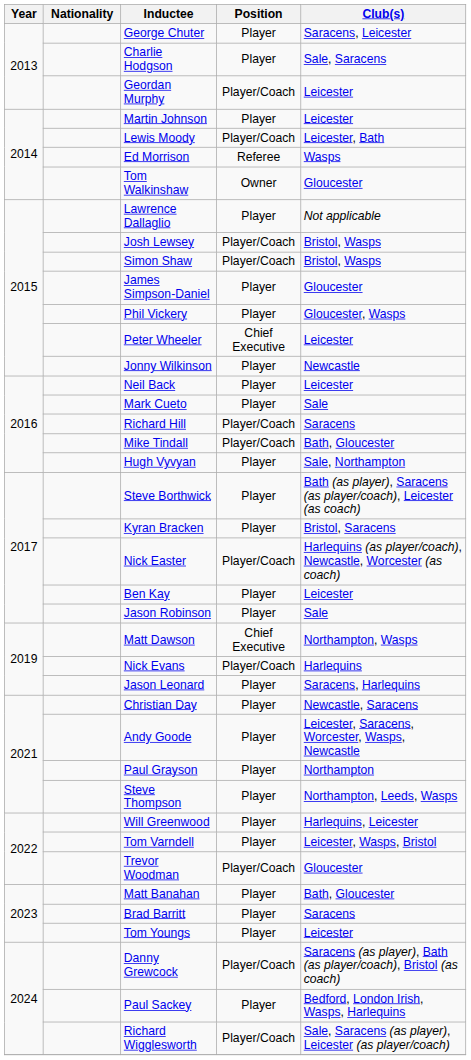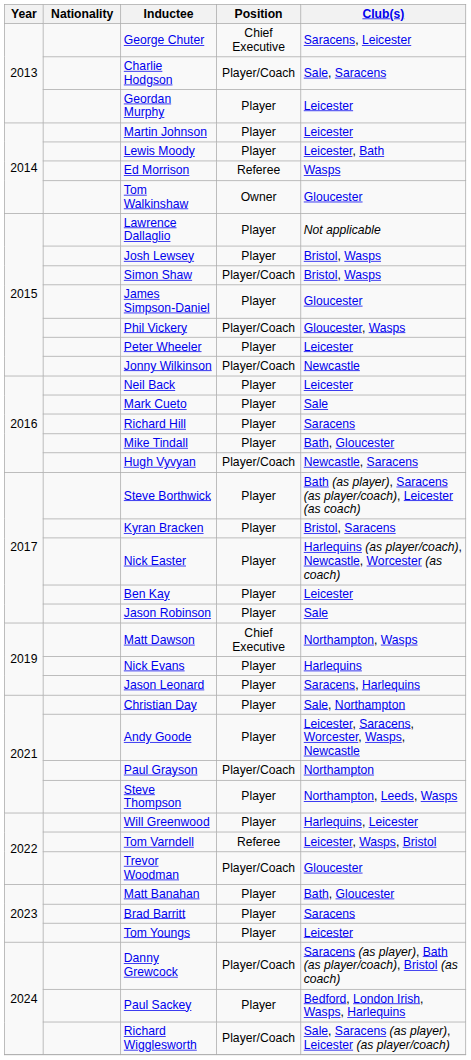George Chuter | Position: Player -> Chief Executive
Charlie Hodgson | Position: Player -> Player/Coach
Geordan Murphy | Position: Player/Coach -> Player
Lewis Moody | Position: Player/Coach -> Player
Josh Lewsey | Position: Player/Coach -> Player
Phil Vickery | Position: Player -> Player/Coach
Peter Wheeler | Position: Chief Executive -> Player
Jonny Wilkinson | Position: Player -> Player/Coach
Richard Hill | Position: Player/Coach -> Player
Mike Tindall | Position: Player/Coach -> Player
Hugh Vyvyan | Position: Player -> Player/Coach
Hugh Vyvyan | Club(s): Sale, Northampton -> Newcastle, Saracens
Nick Easter | Position: Player/Coach -> Player
Nick Evans | Position: Player/Coach -> Player
Christian Day | Club(s): Newcastle, Saracens -> Sale, Northampton
Paul Grayson | Position: Player -> Player/Coach
Tom Varndell | Position: Player -> Referee
